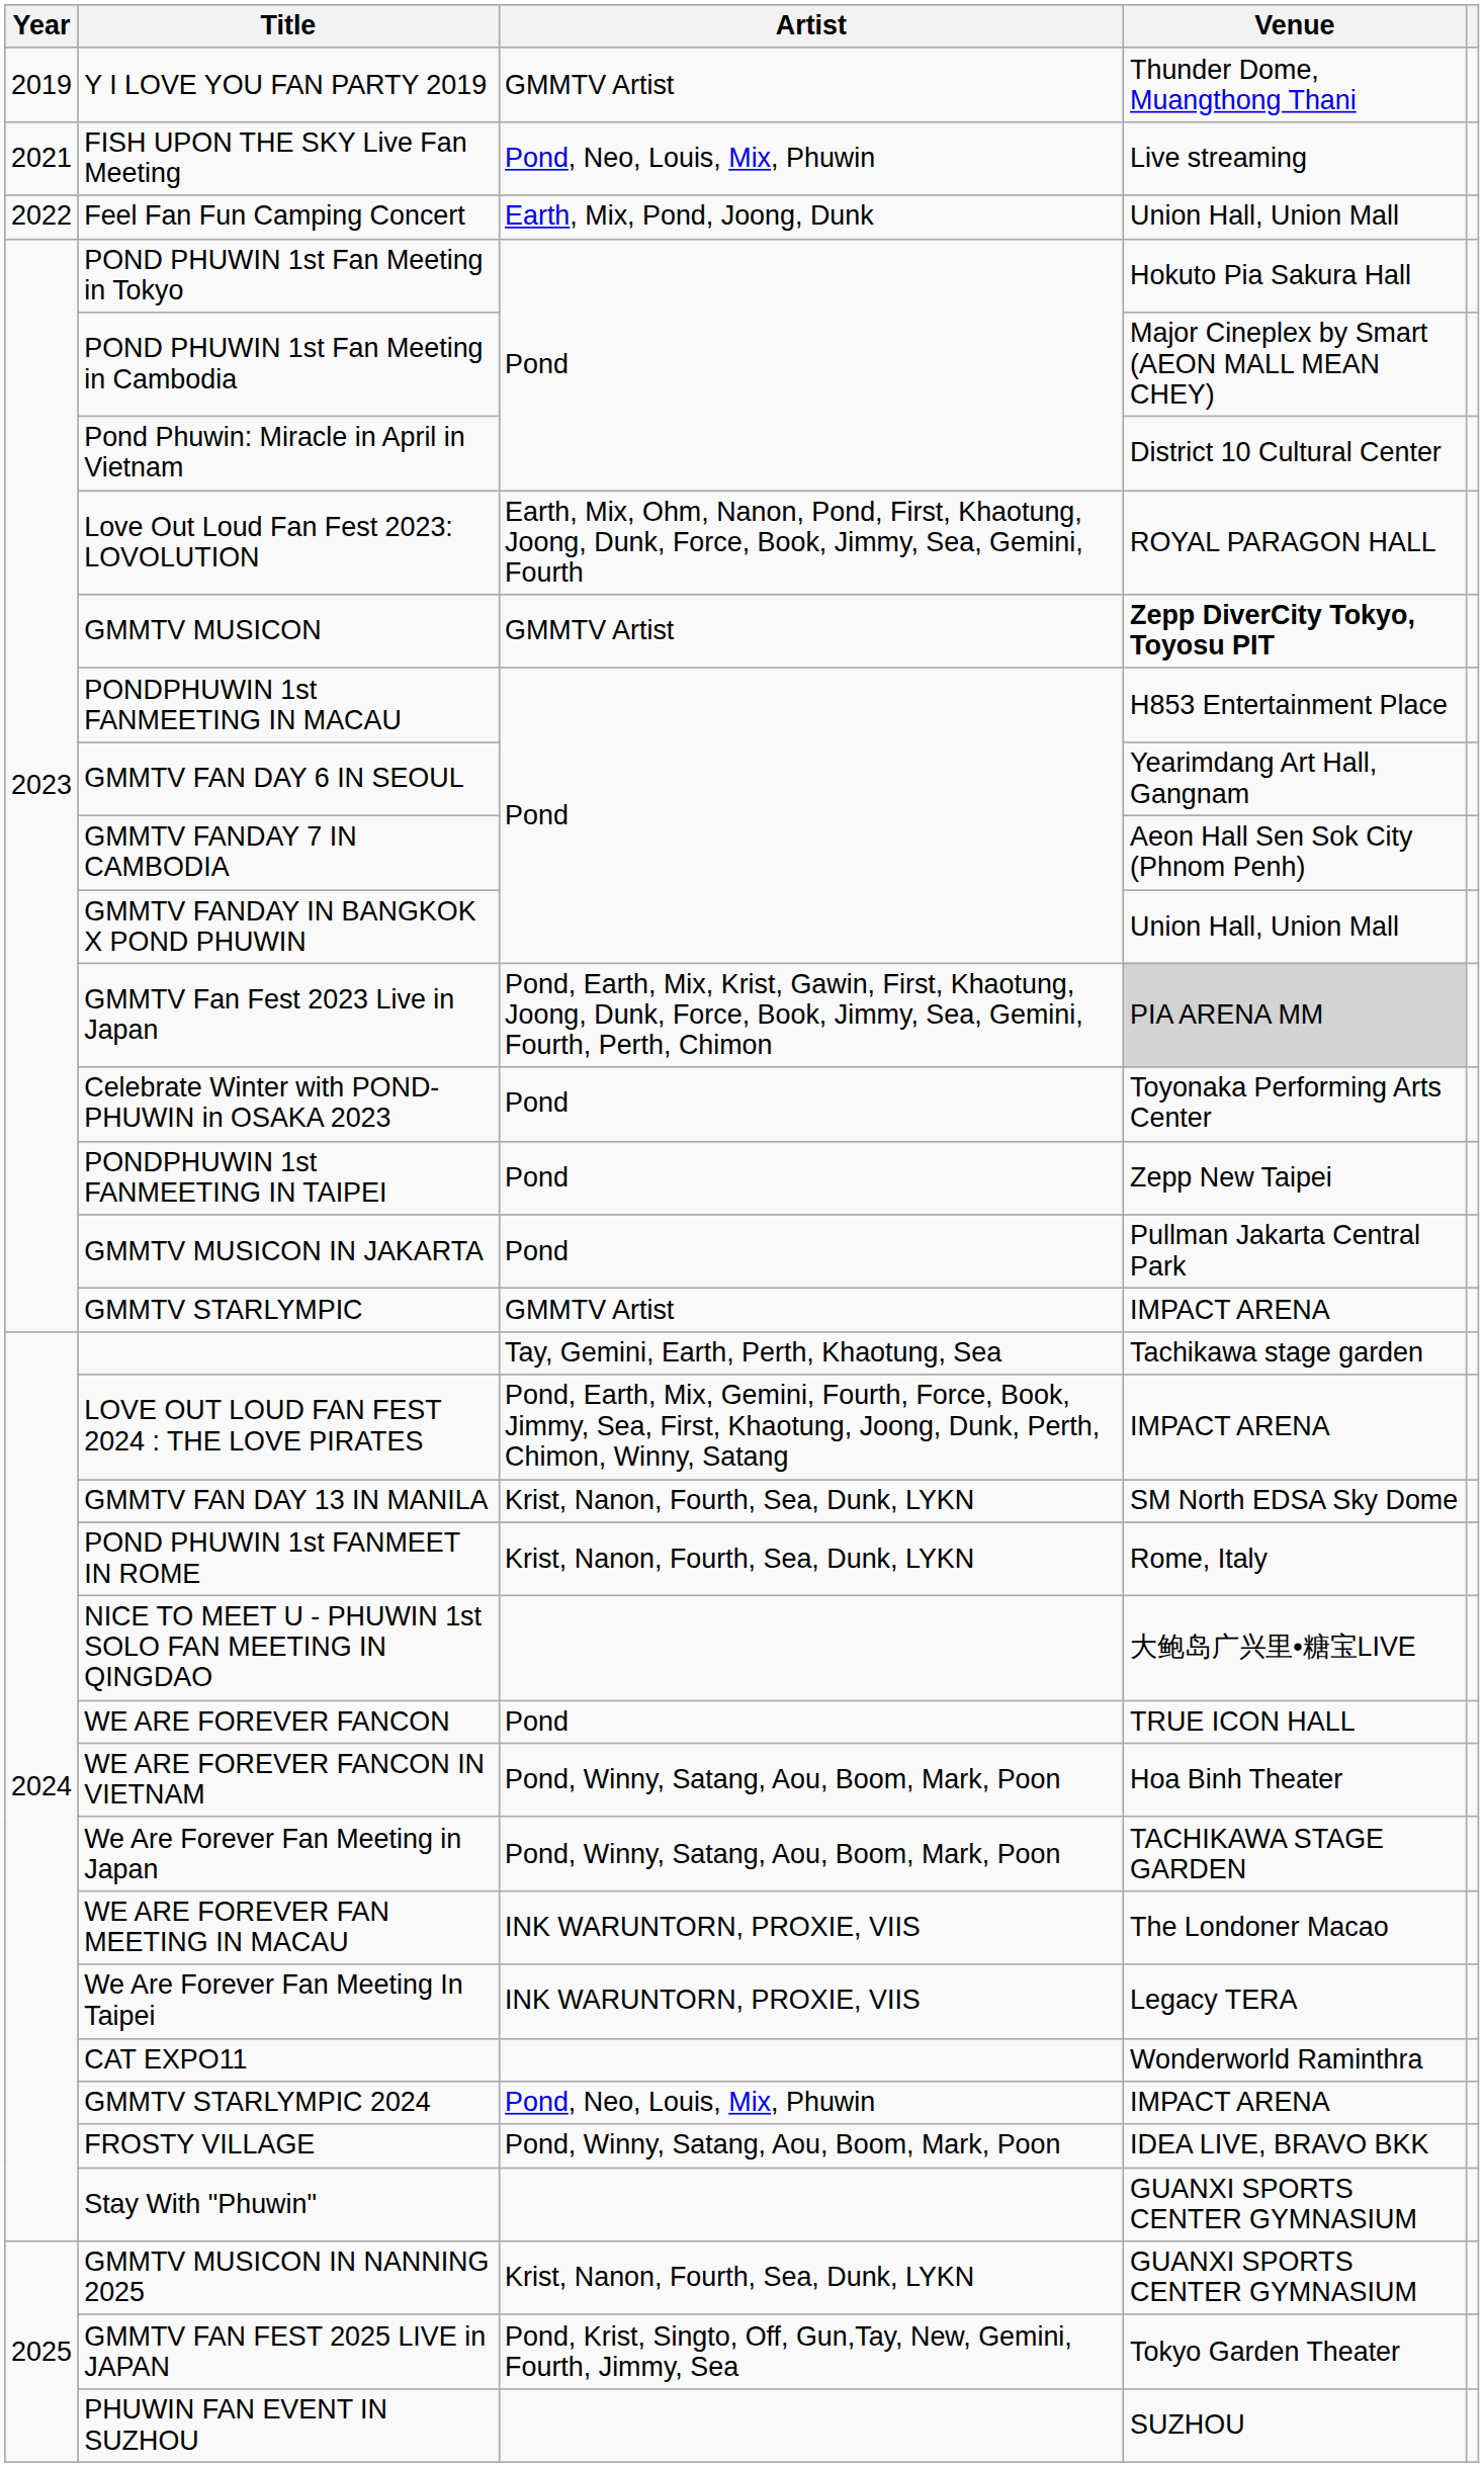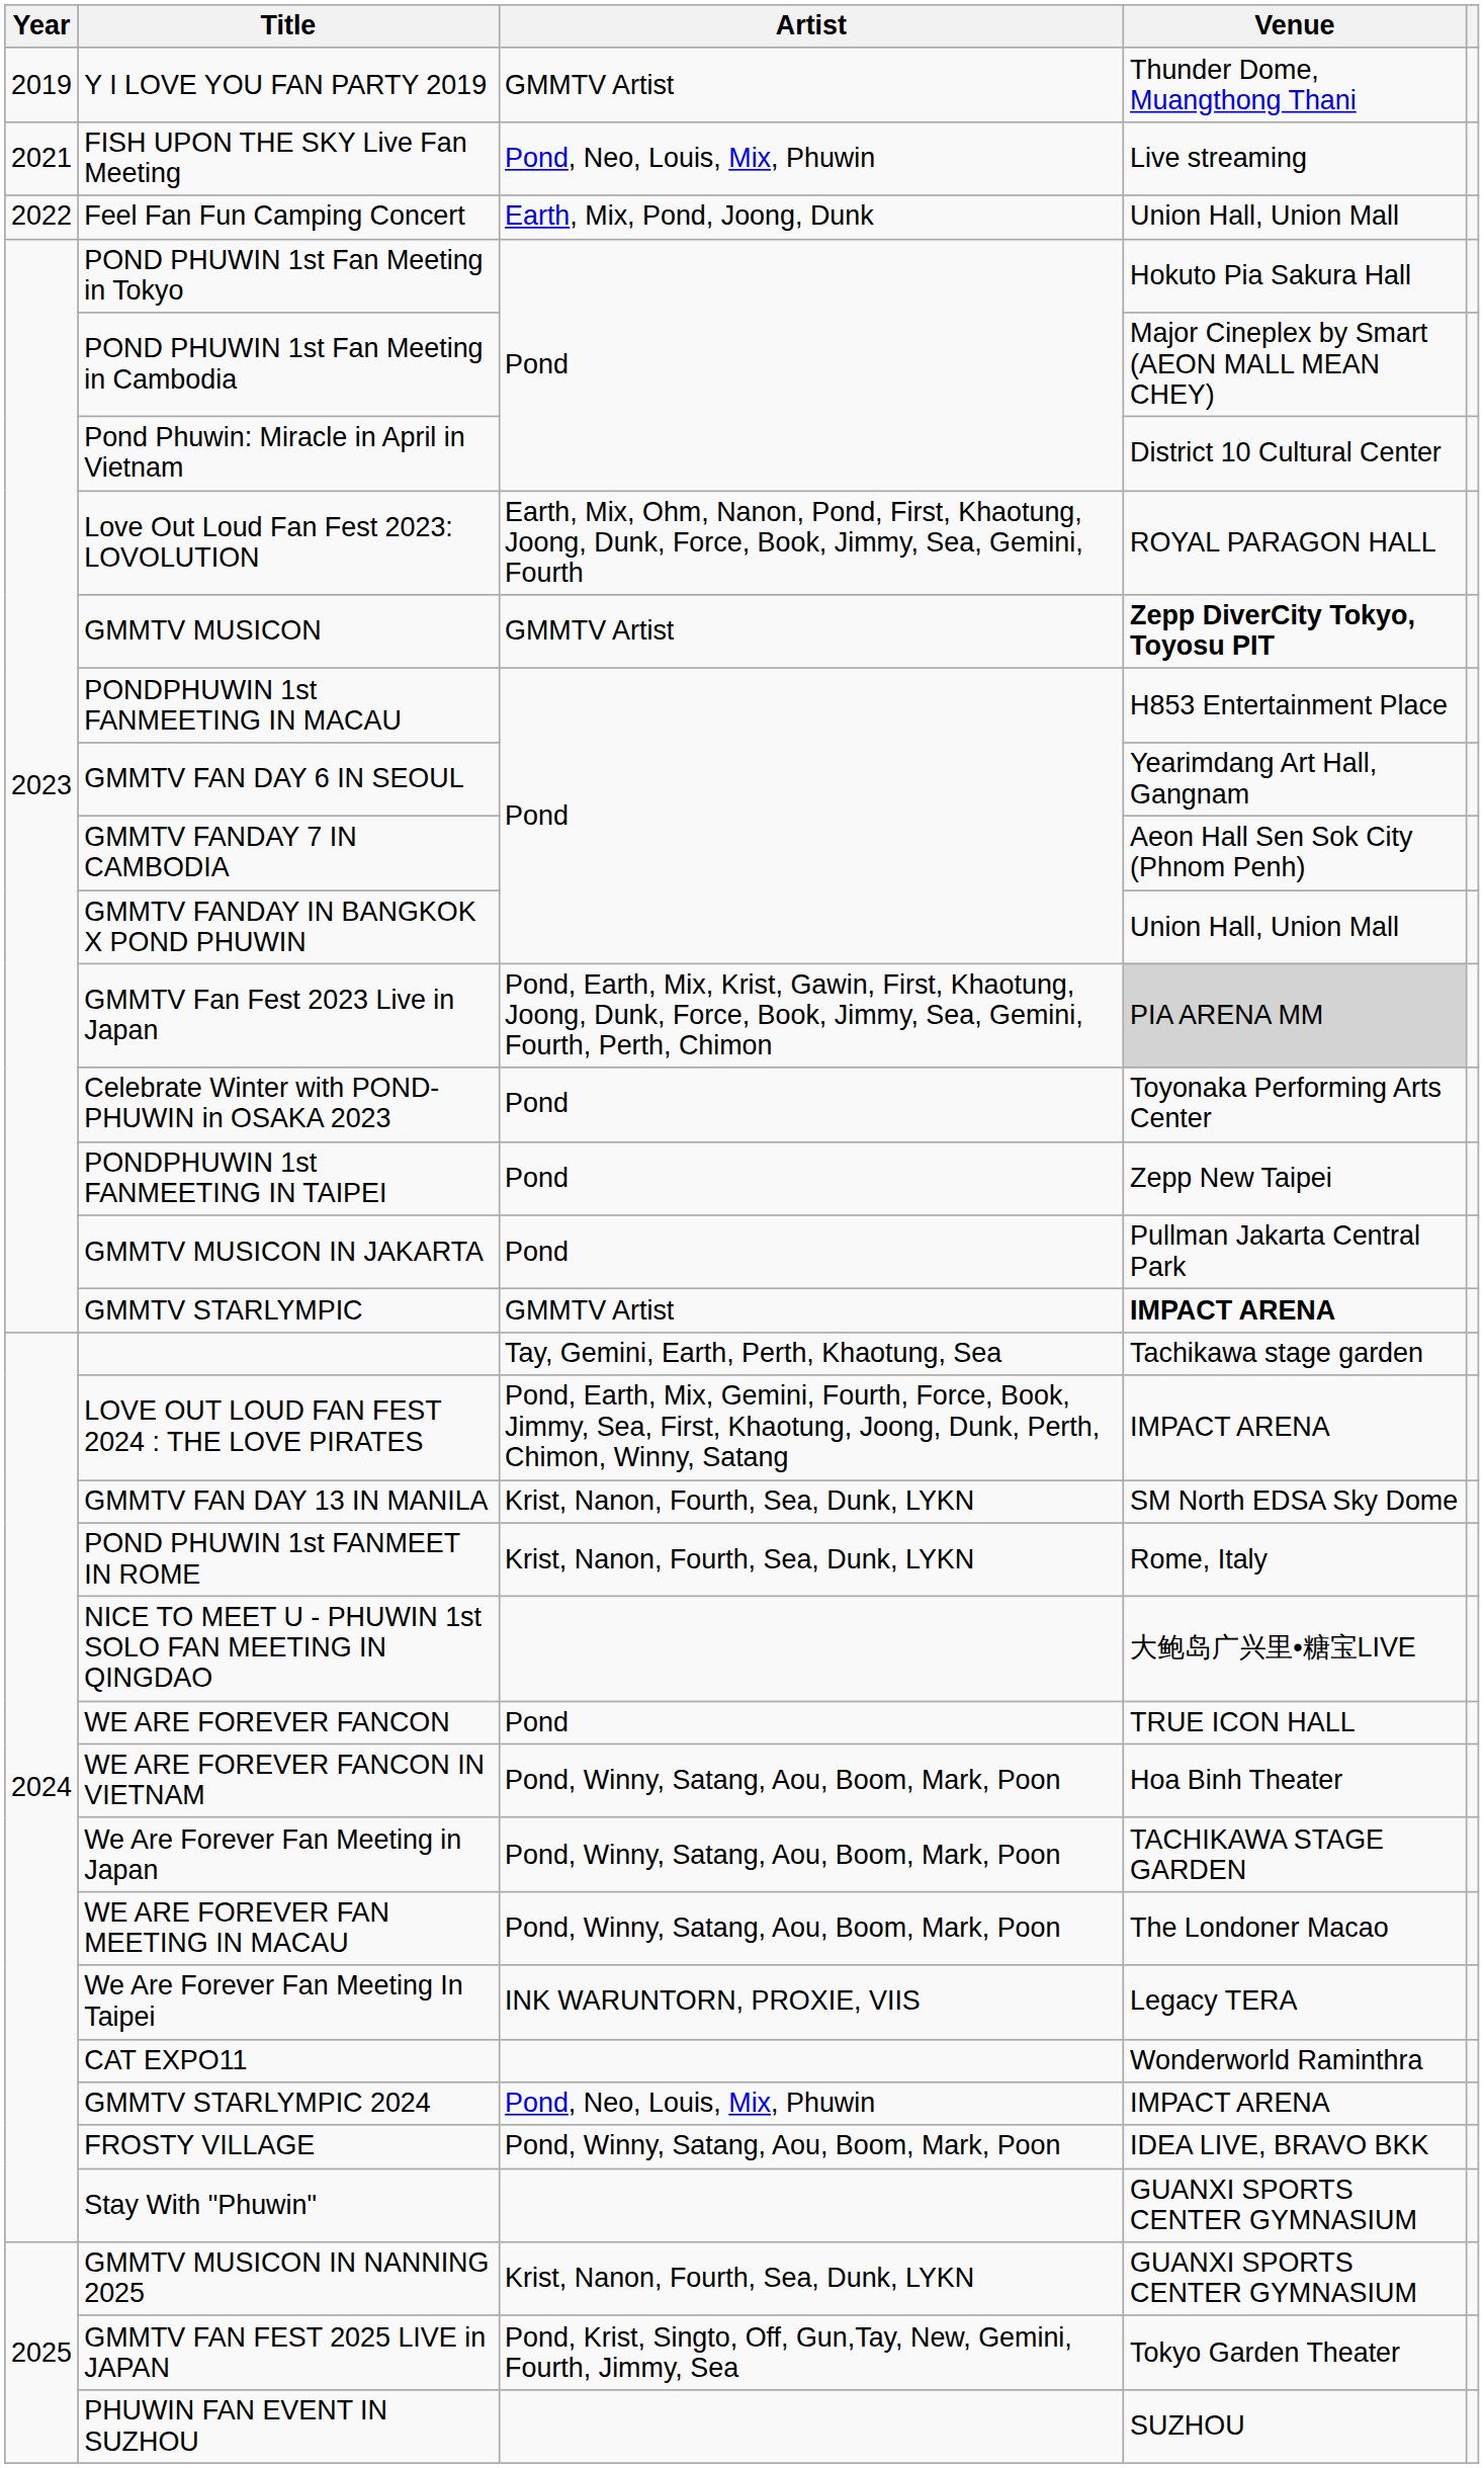GMMTV STARLYMPIC | Venue: normal -> bold
WE ARE FOREVER FAN MEETING IN MACAU | Artist: INK WARUNTORN, PROXIE, VIIS -> Pond, Winny, Satang, Aou, Boom, Mark, Poon
